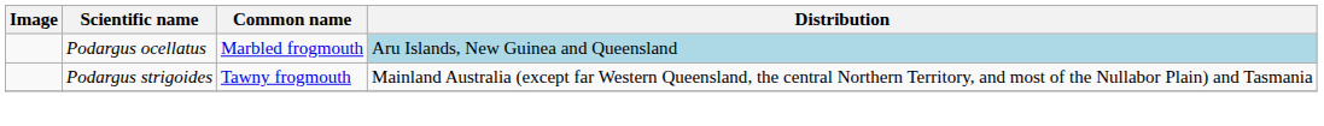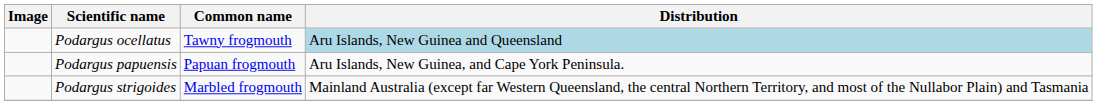Podargus ocellatus | Common name: Marbled frogmouth -> Tawny frogmouth
+ row: Podargus papuensis | Papuan frogmouth | Aru Islands, New Guinea, and Cape York Peninsula.
Podargus strigoides | Common name: Tawny frogmouth -> Marbled frogmouth
